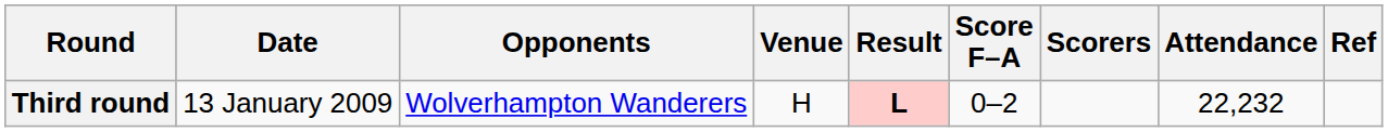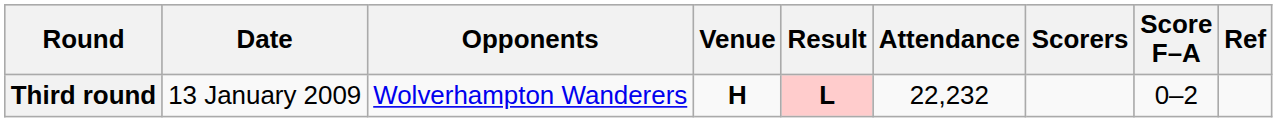columns swapped: Score F–A <-> Attendance
Third round | Venue: normal -> bold
